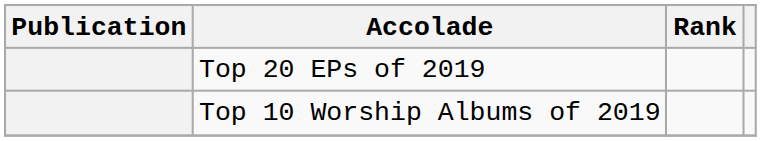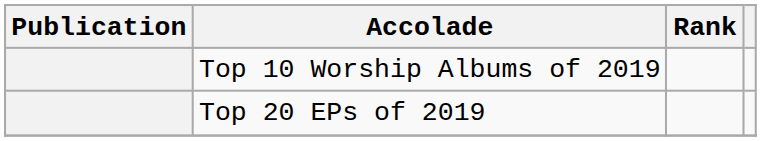rows swapped: Top 20 EPs of 2019 <-> Top 10 Worship Albums of 2019
